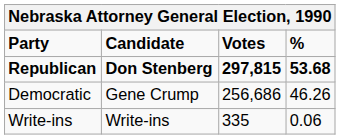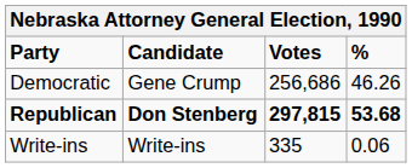rows swapped: Republican <-> Democratic
